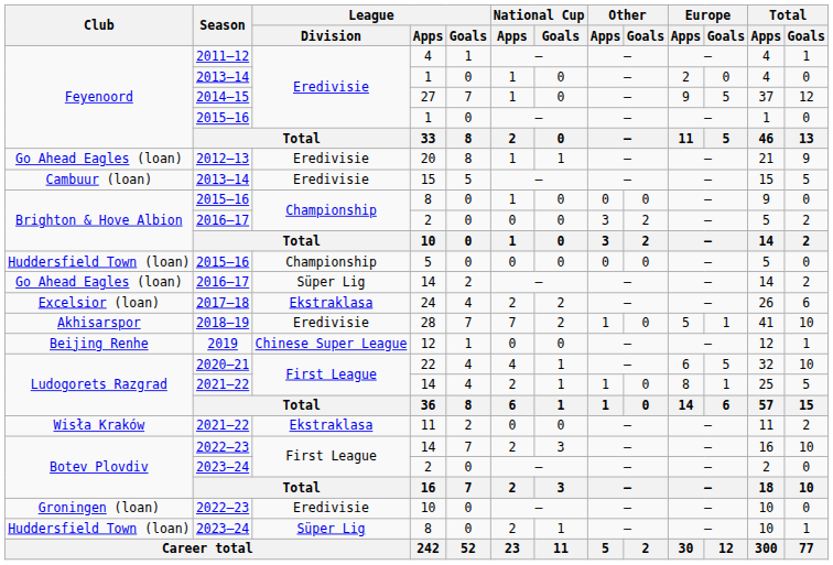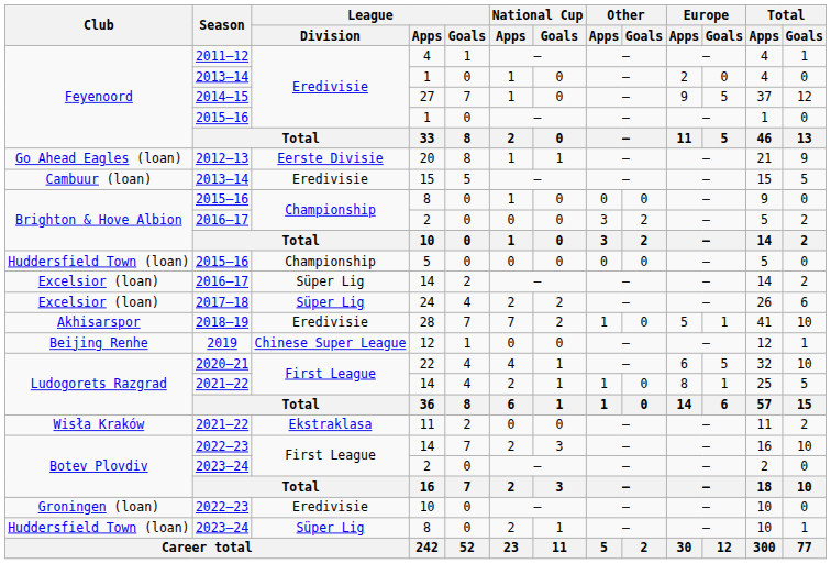20 | League / Division: Eredivisie -> Eerste Divisie
2016–17 / 14 | Club: Go Ahead Eagles (loan) -> Excelsior (loan)
24 | League / Division: Ekstraklasa -> Süper Lig
